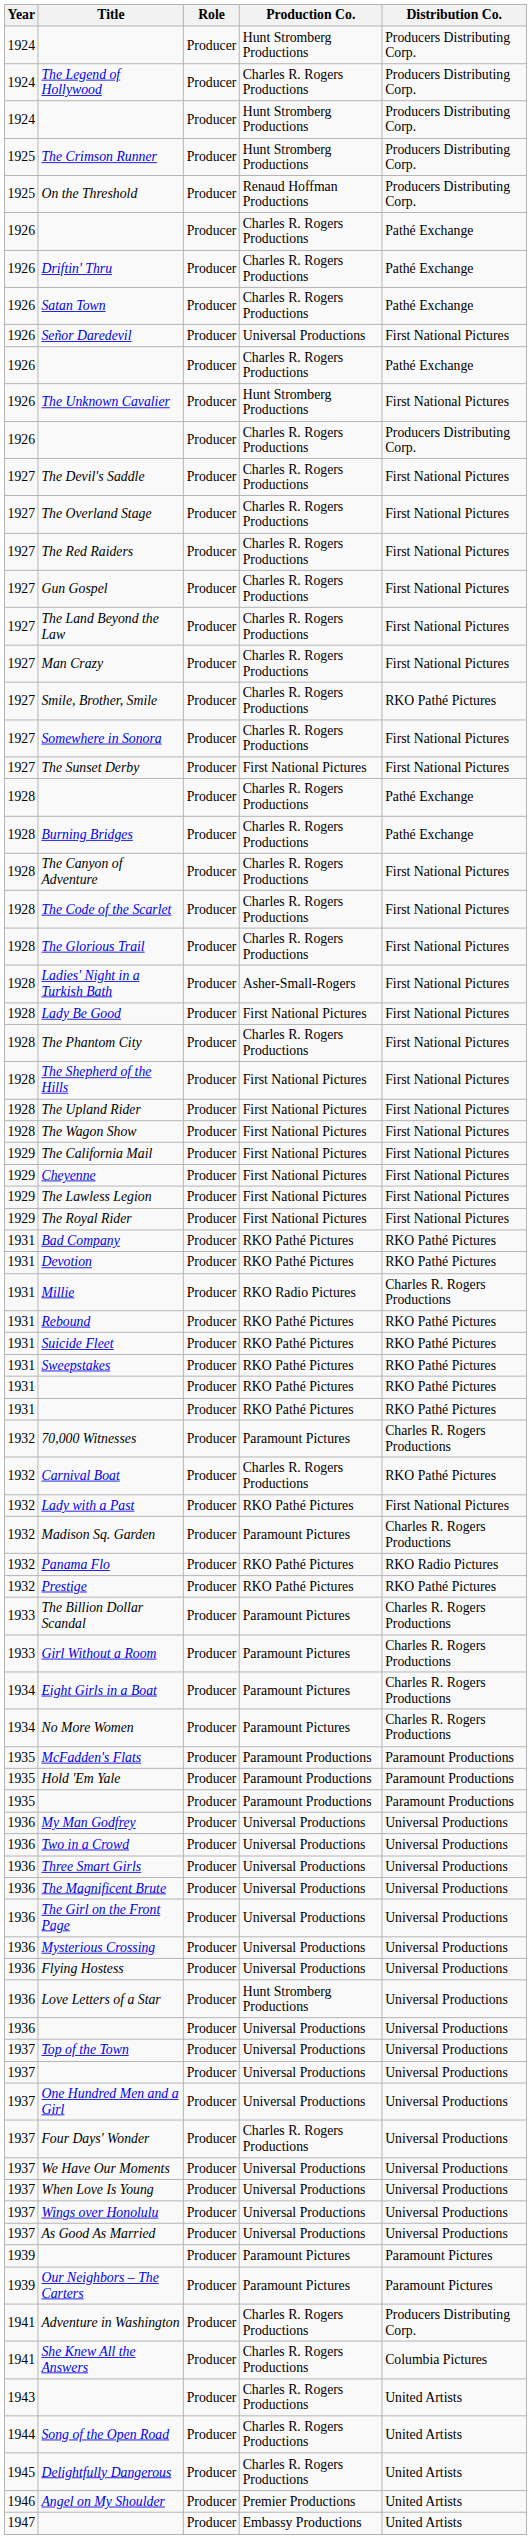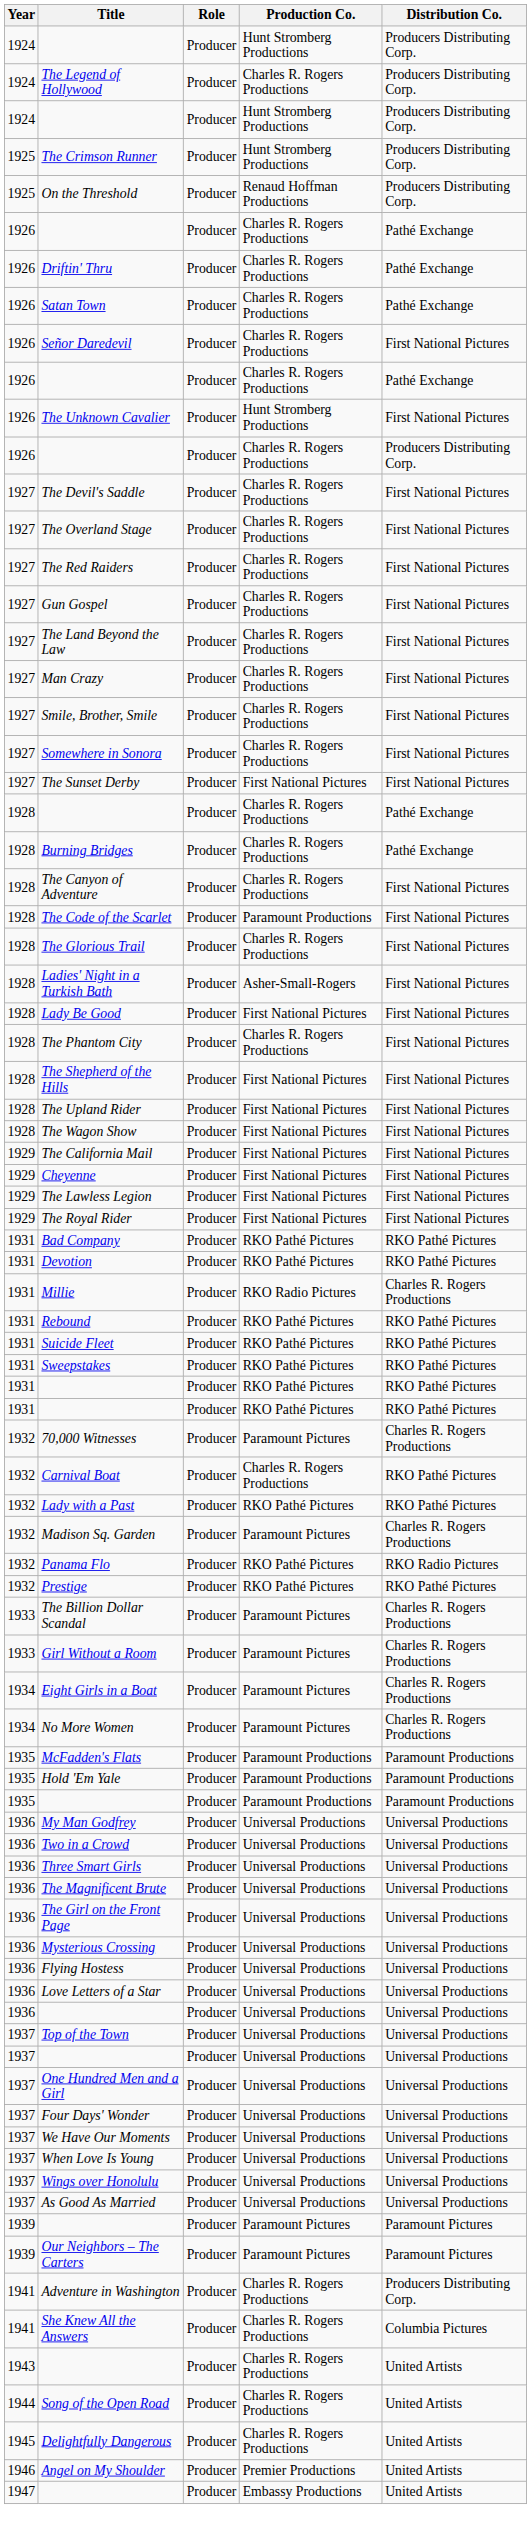Señor Daredevil | Production Co.: Universal Productions -> Charles R. Rogers Productions
Smile, Brother, Smile | Distribution Co.: RKO Pathé Pictures -> First National Pictures
The Code of the Scarlet | Production Co.: Charles R. Rogers Productions -> Paramount Productions
Lady with a Past | Distribution Co.: First National Pictures -> RKO Pathé Pictures
Love Letters of a Star | Production Co.: Hunt Stromberg Productions -> Universal Productions
Four Days' Wonder | Production Co.: Charles R. Rogers Productions -> Universal Productions
